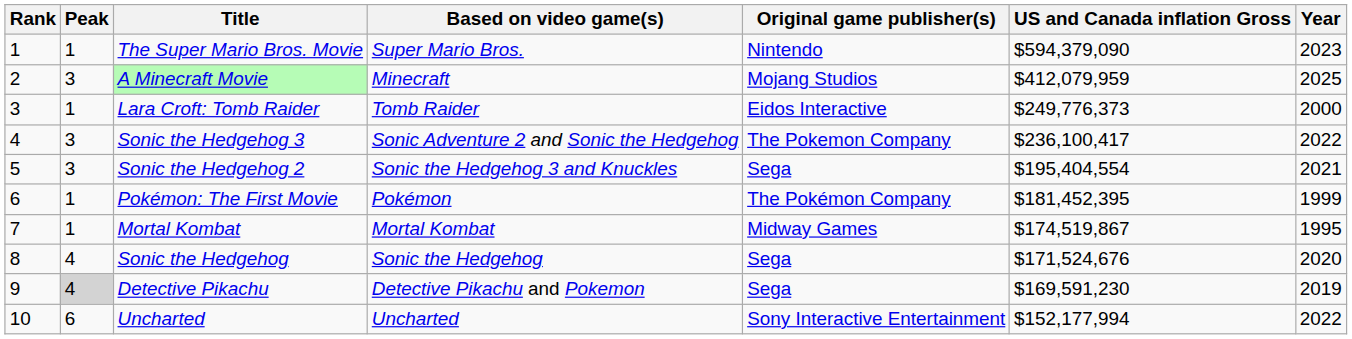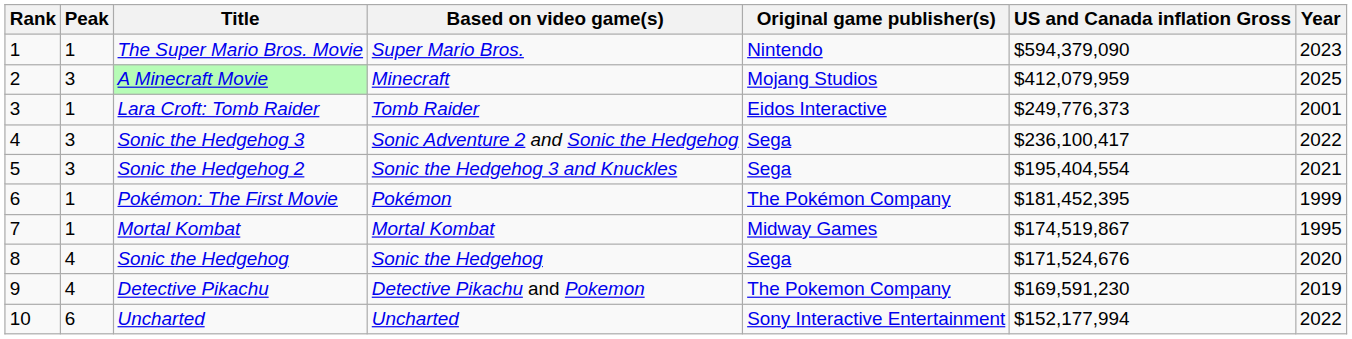Lara Croft: Tomb Raider | Year: 2000 -> 2001
Sonic the Hedgehog 3 | Original game publisher(s): The Pokemon Company -> Sega
Detective Pikachu | Peak: lightgrey background -> no background
Detective Pikachu | Original game publisher(s): Sega -> The Pokemon Company
